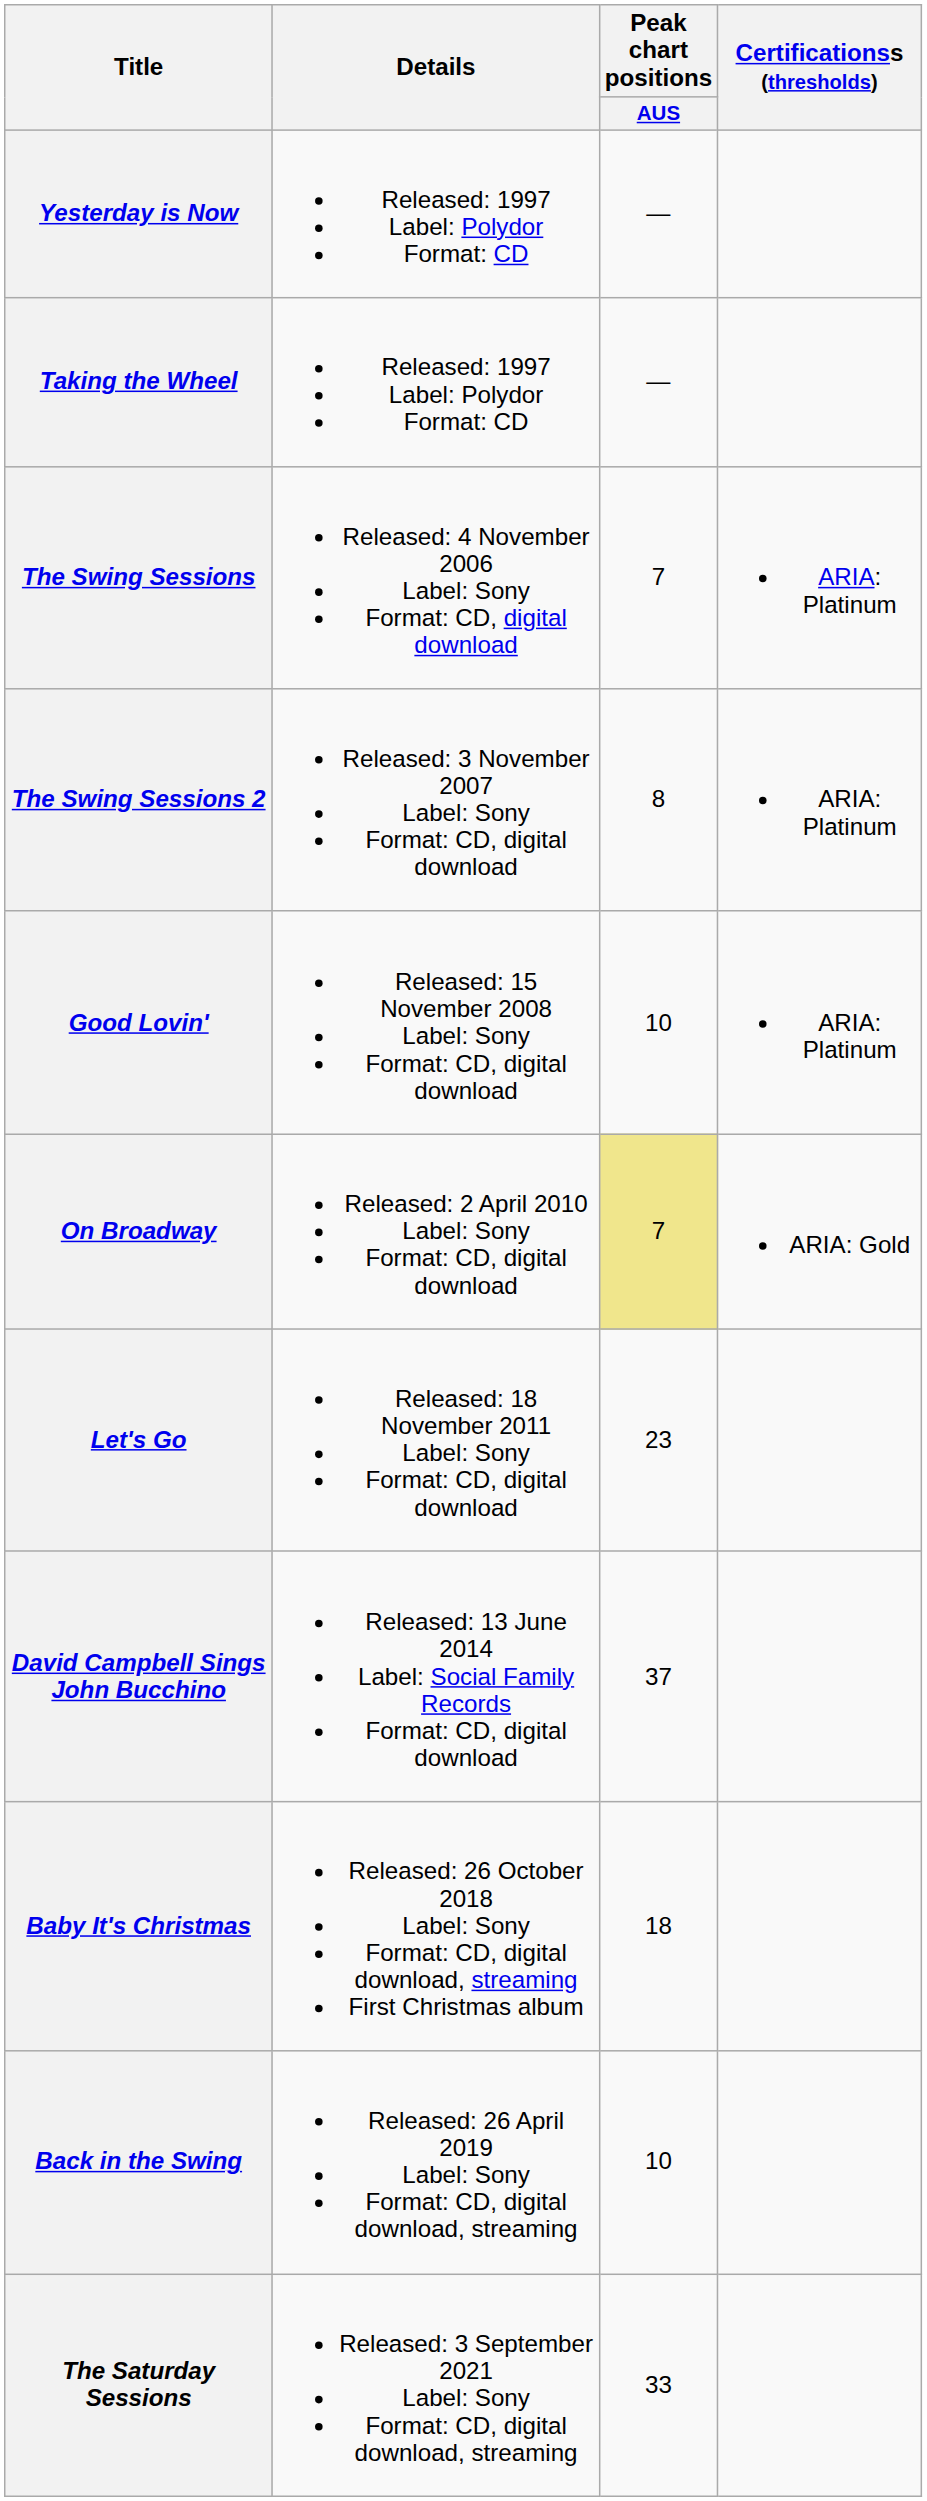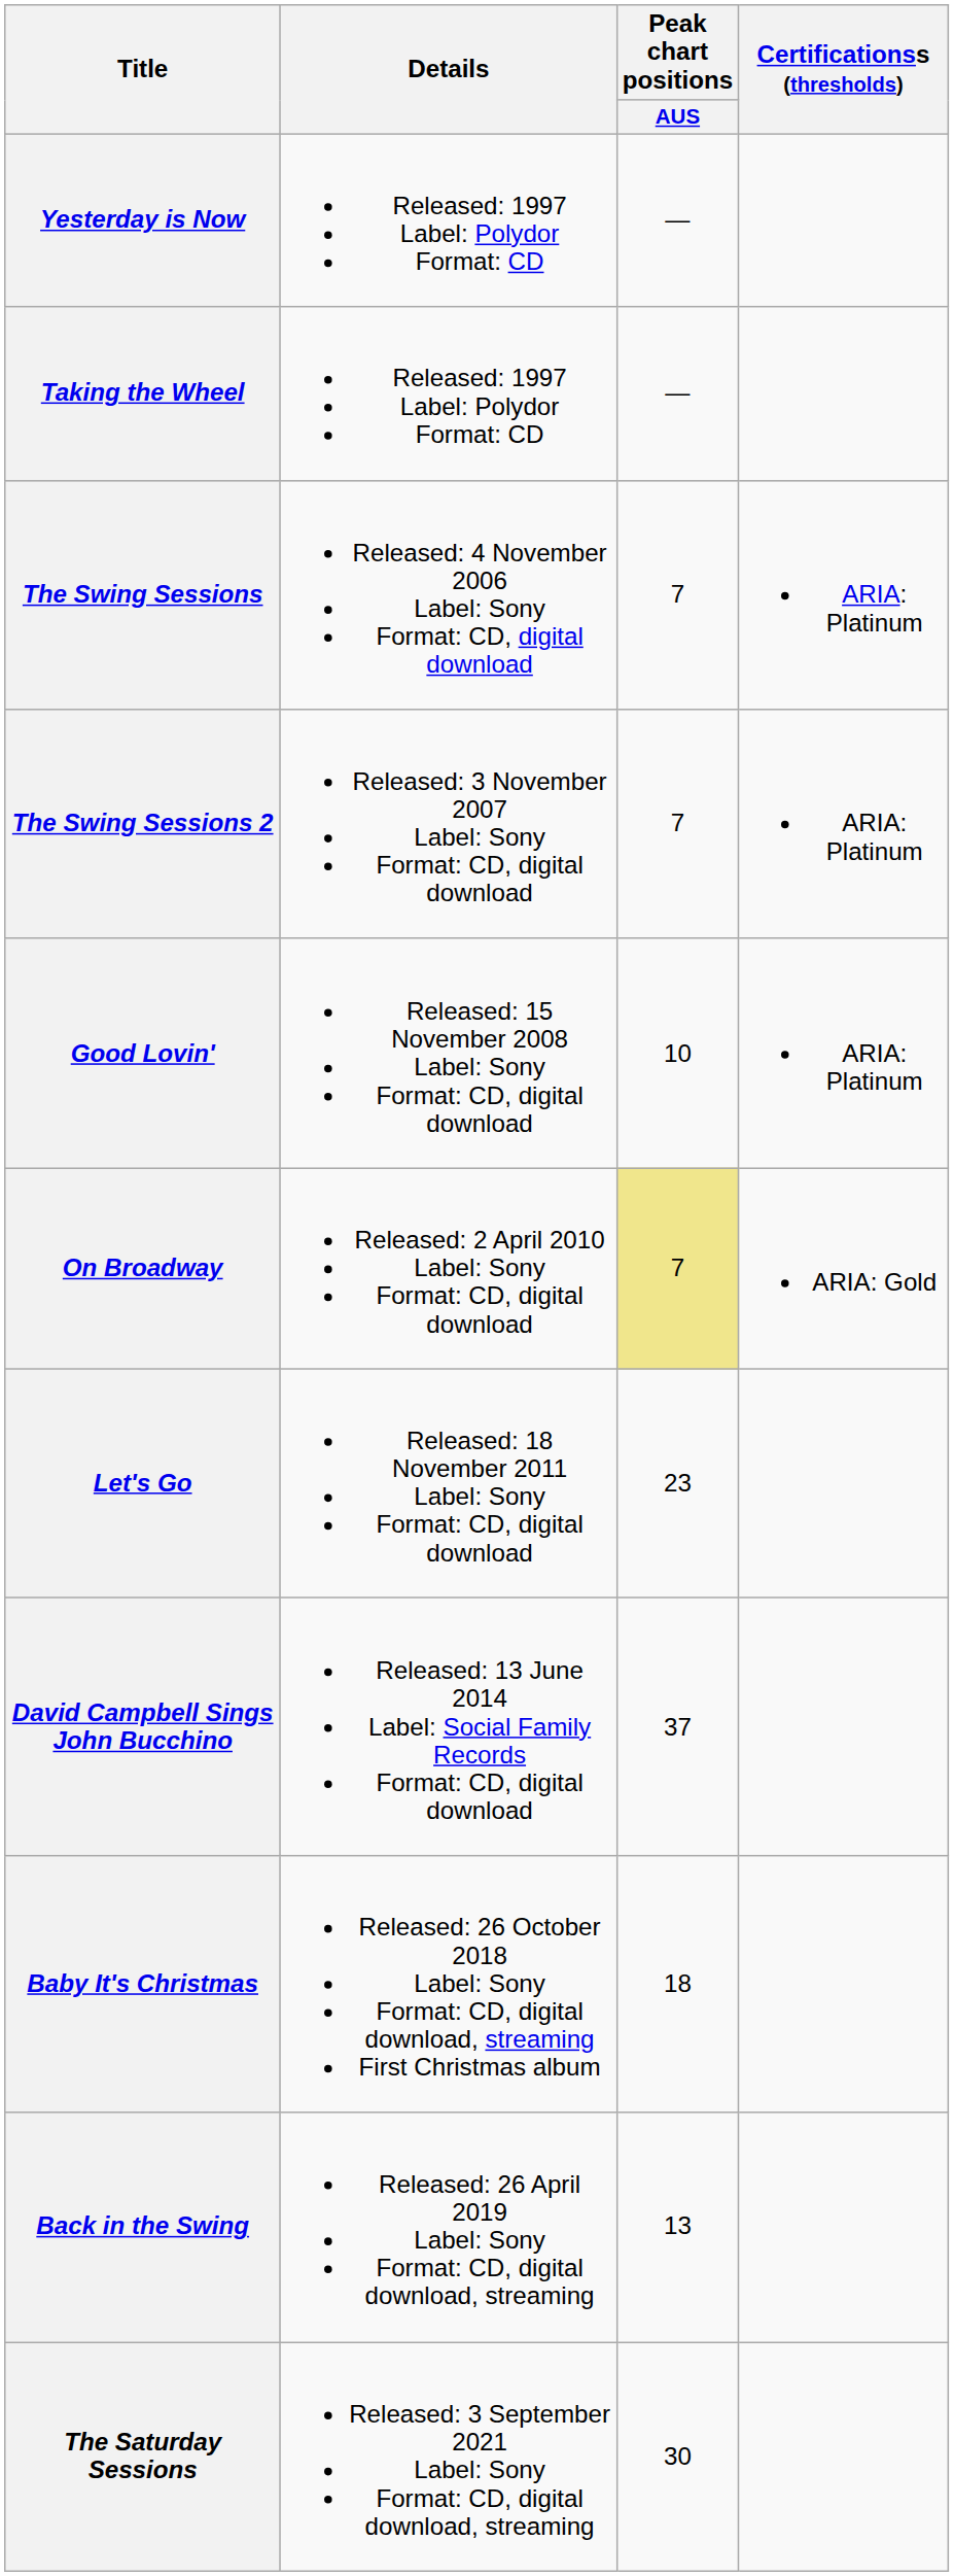The Swing Sessions 2 | Peak chart positions / AUS: 8 -> 7
Back in the Swing | Peak chart positions / AUS: 10 -> 13
The Saturday Sessions | Peak chart positions / AUS: 33 -> 30
